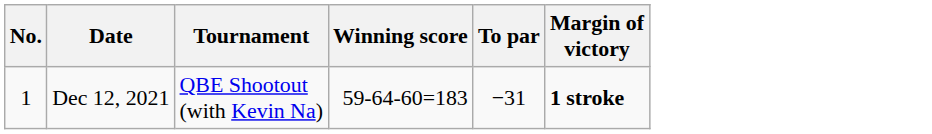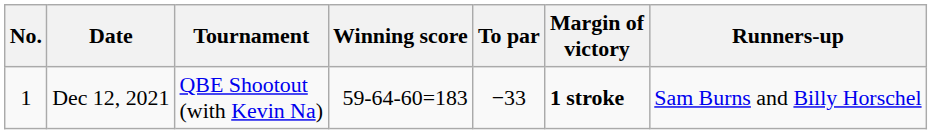+ column: Runners-up | Sam Burns and Billy Horschel
Dec 12, 2021 | To par: −31 -> −33
